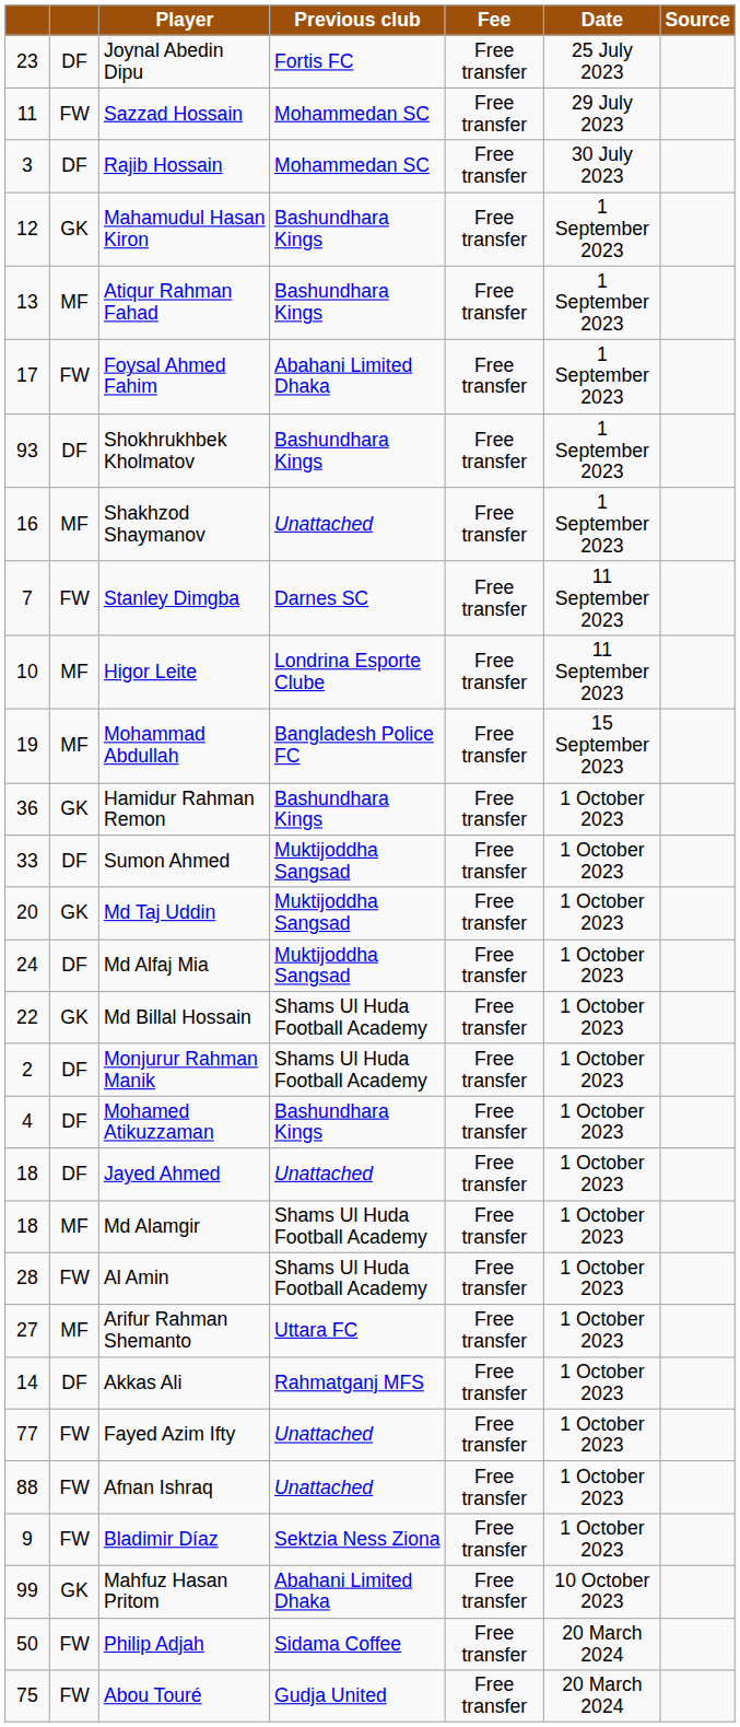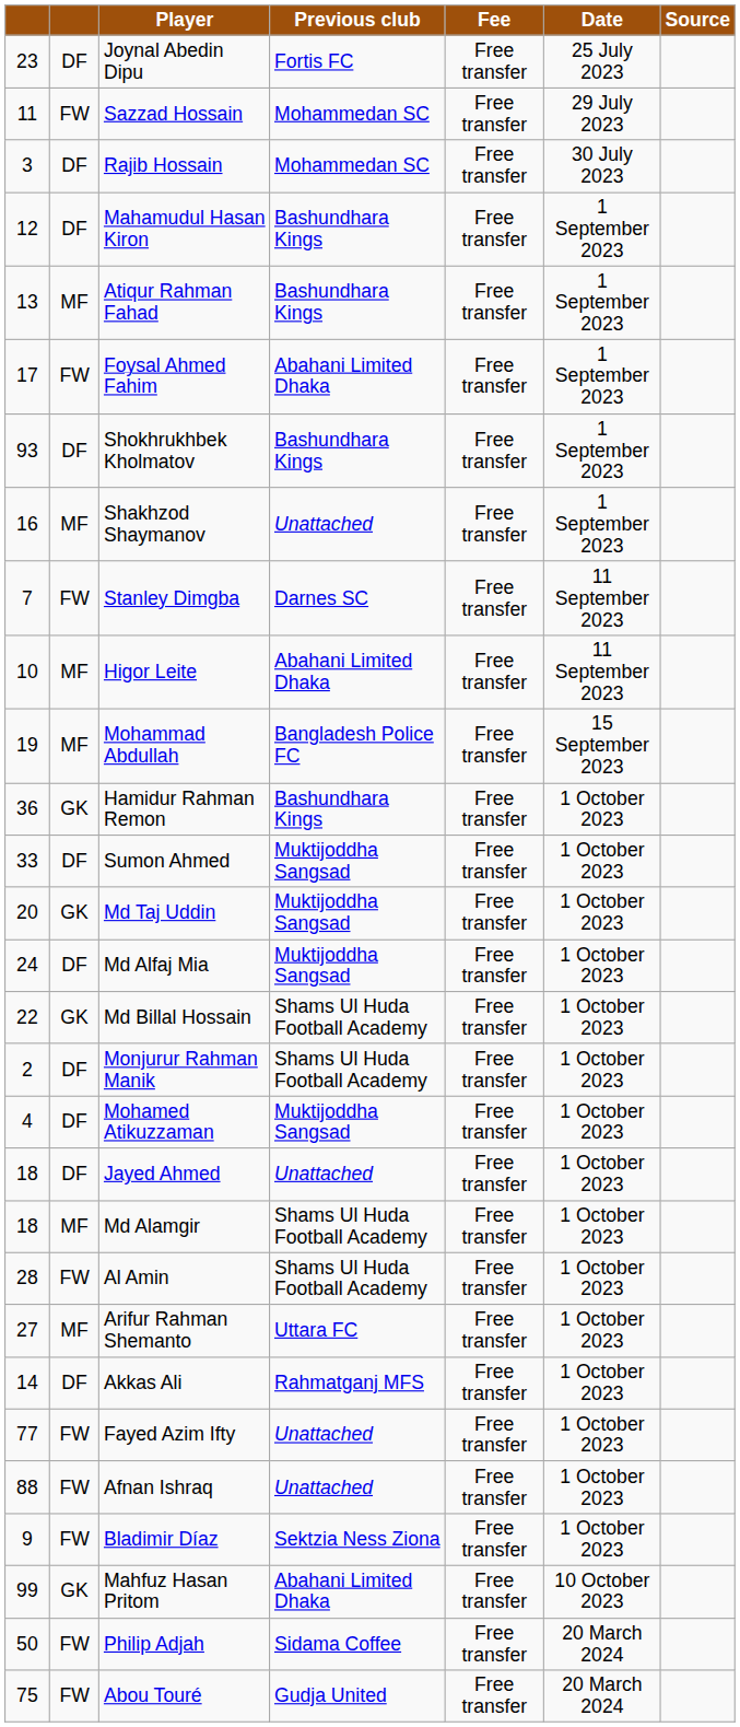Mahamudul Hasan Kiron | column 2: GK -> DF
Higor Leite | Previous club: Londrina Esporte Clube -> Abahani Limited Dhaka
Mohamed Atikuzzaman | Previous club: Bashundhara Kings -> Muktijoddha Sangsad
